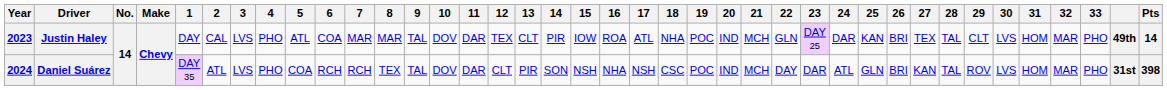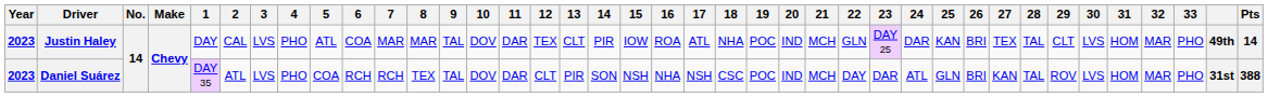Daniel Suárez | Year: 2024 -> 2023
Daniel Suárez | Pts: 398 -> 388
